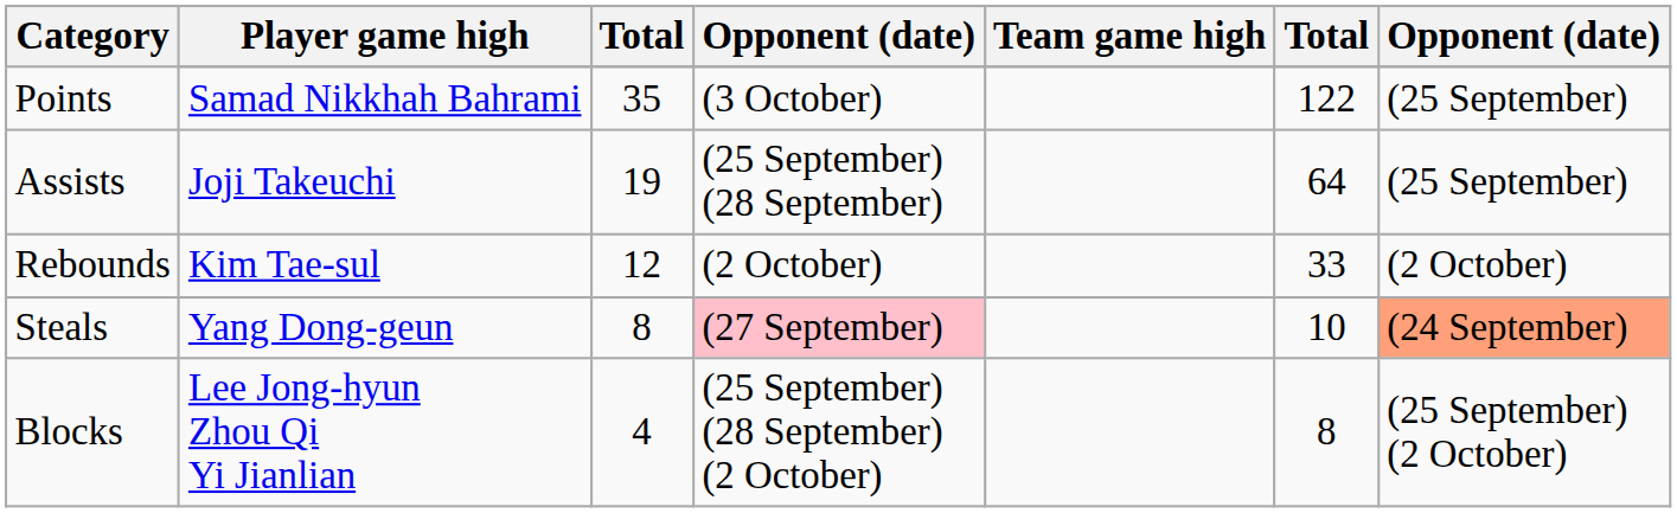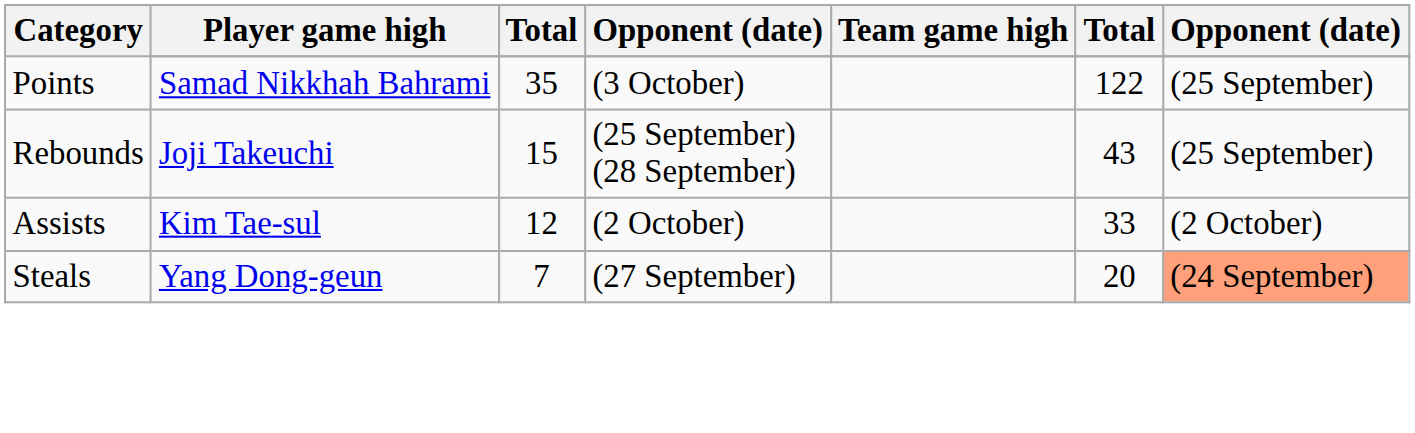Joji Takeuchi | Category: Assists -> Rebounds
Joji Takeuchi | column 3: 19 -> 15
Joji Takeuchi | column 6: 64 -> 43
Kim Tae-sul | Category: Rebounds -> Assists
Yang Dong-geun | column 3: 8 -> 7
Yang Dong-geun | column 4: pink background -> no background
Yang Dong-geun | column 6: 10 -> 20
- row: Blocks | Lee Jong-hyun Zhou Qi Yi Jianlian | 4 | (25 September) (28 September) (2 October) | 8 | (25 September) (2 October)
